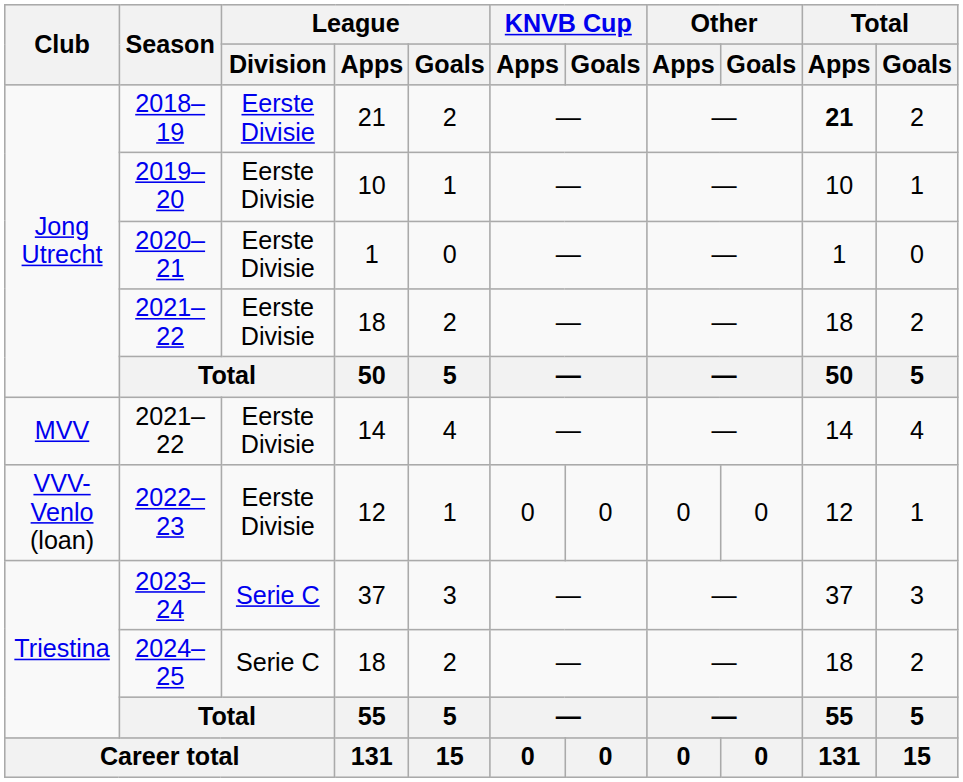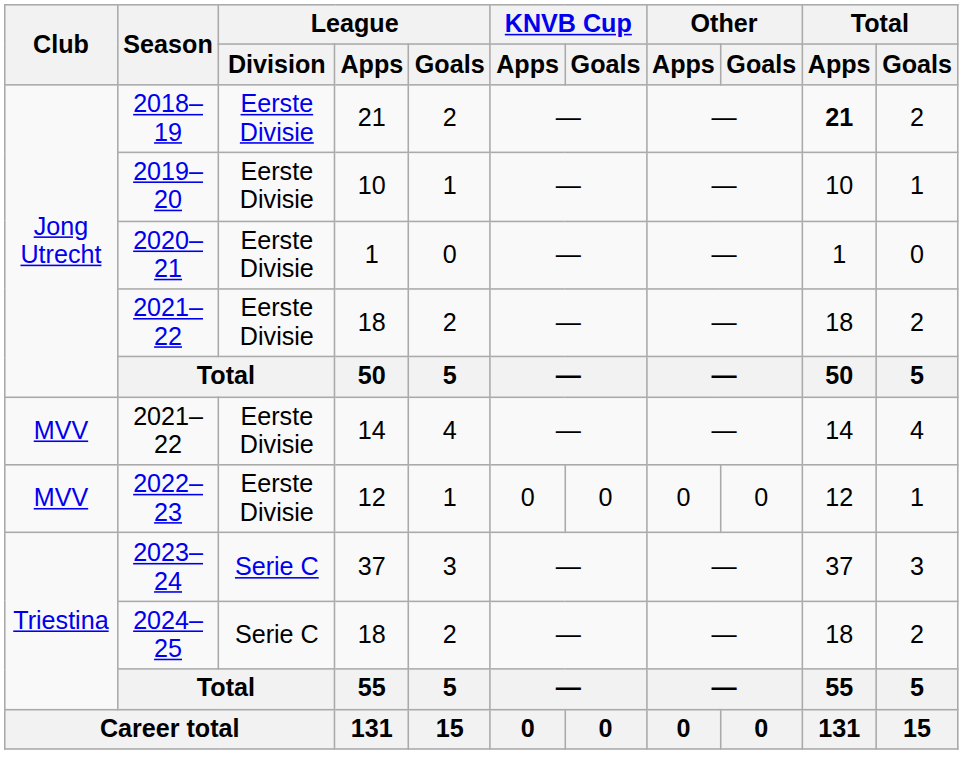2022–23 | Club: VVV-Venlo (loan) -> MVV
